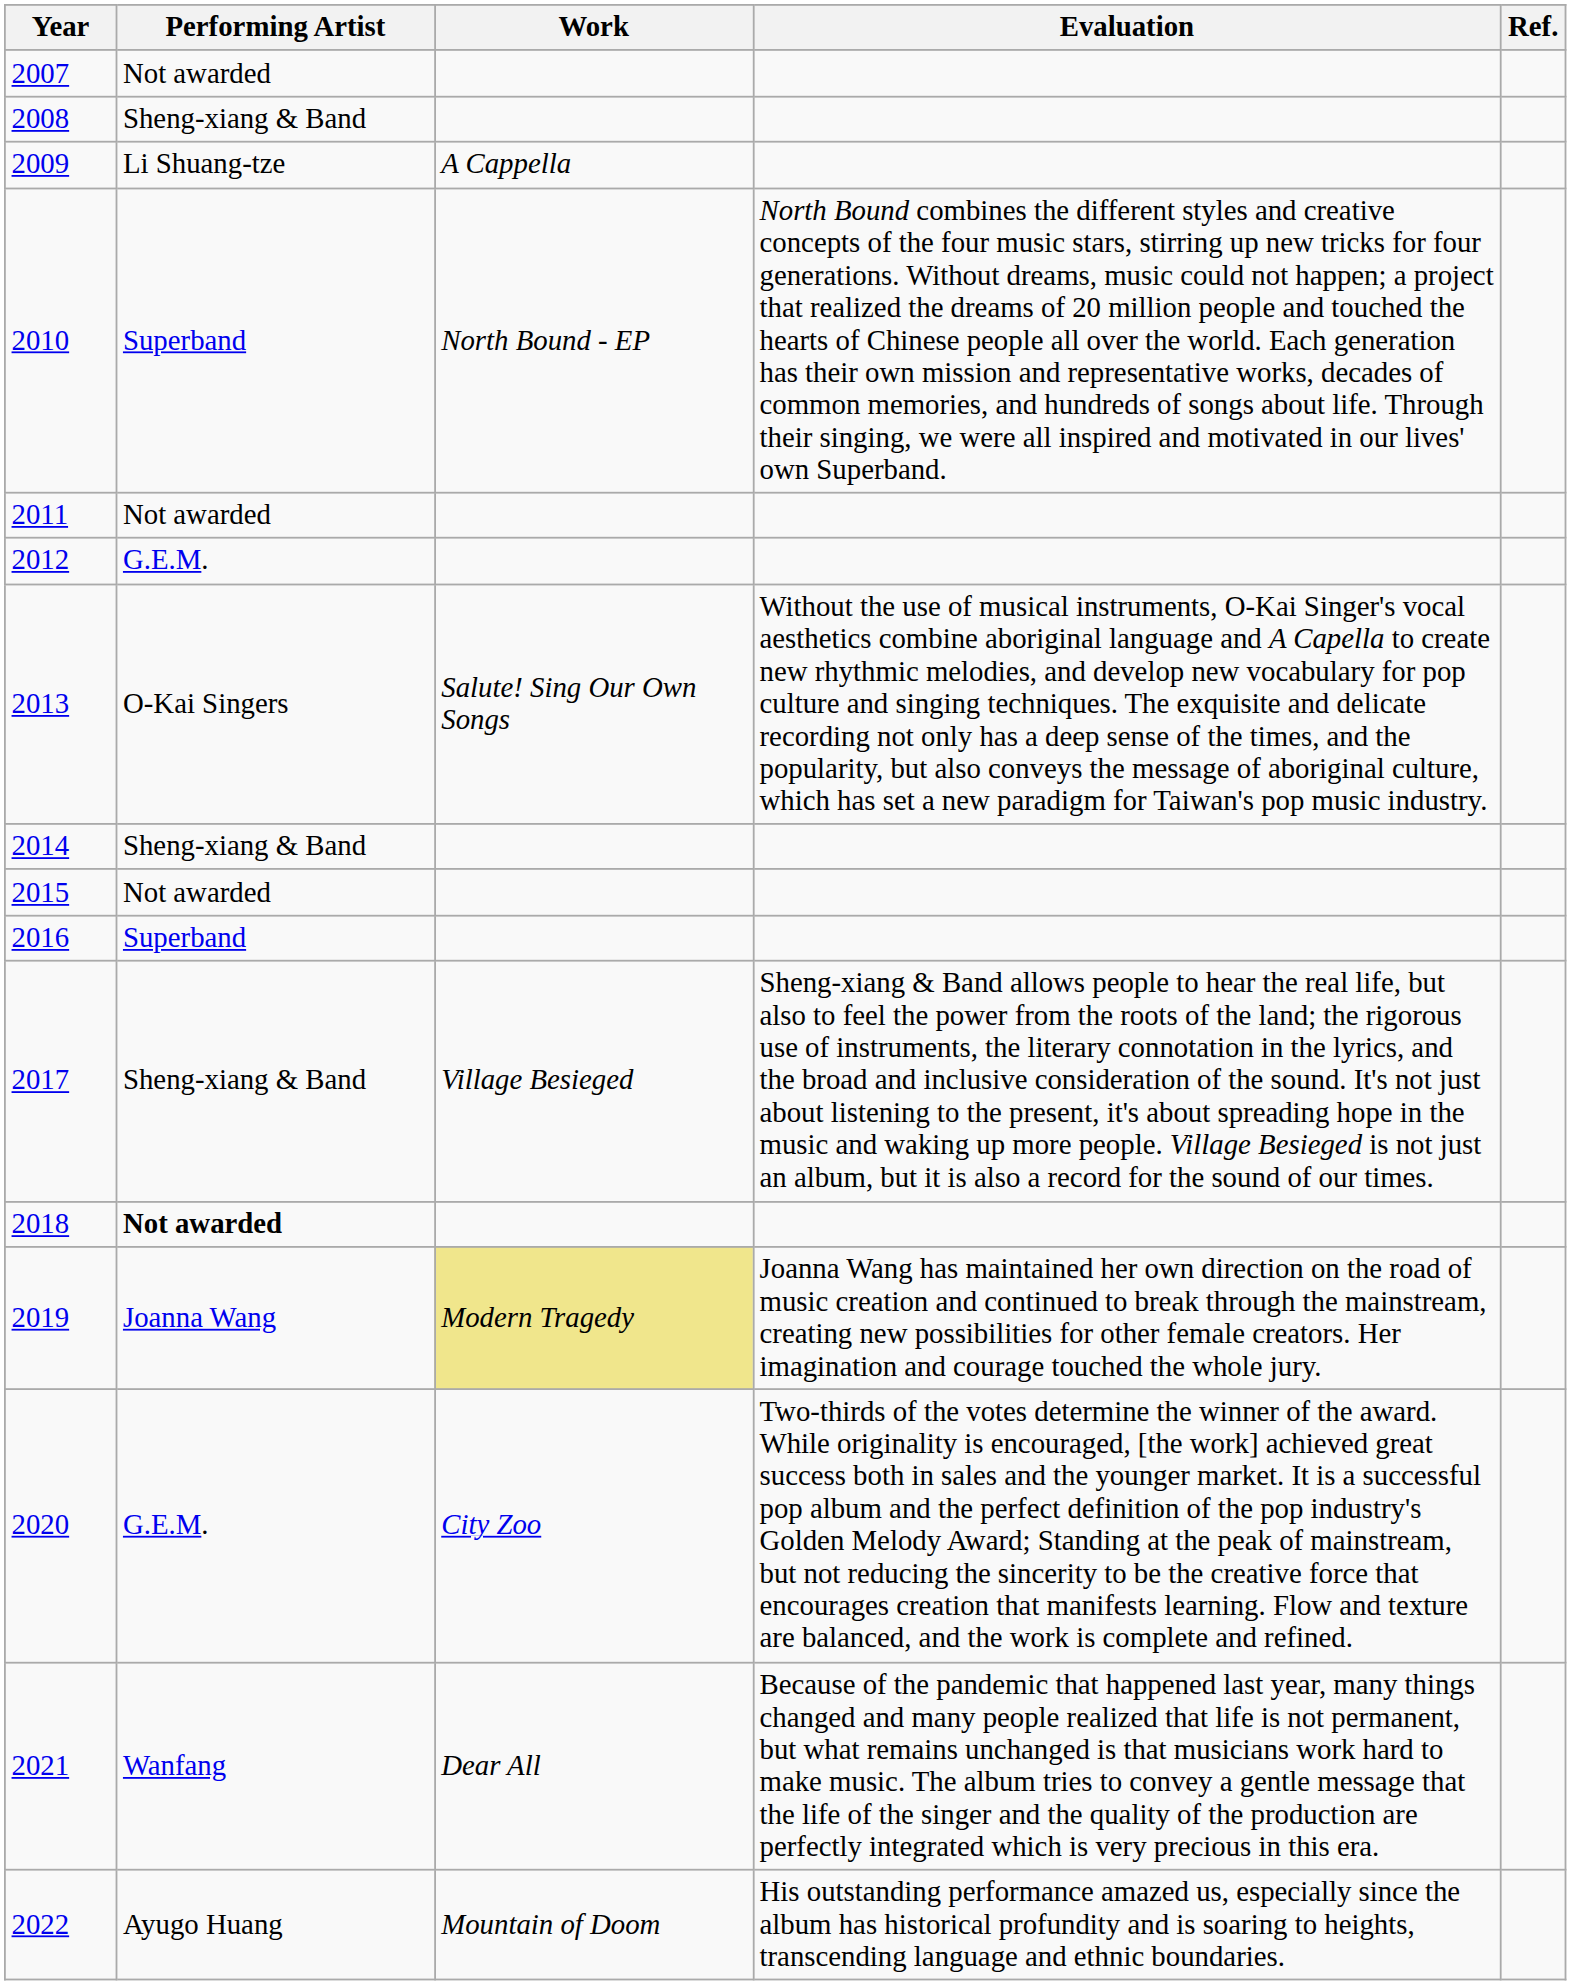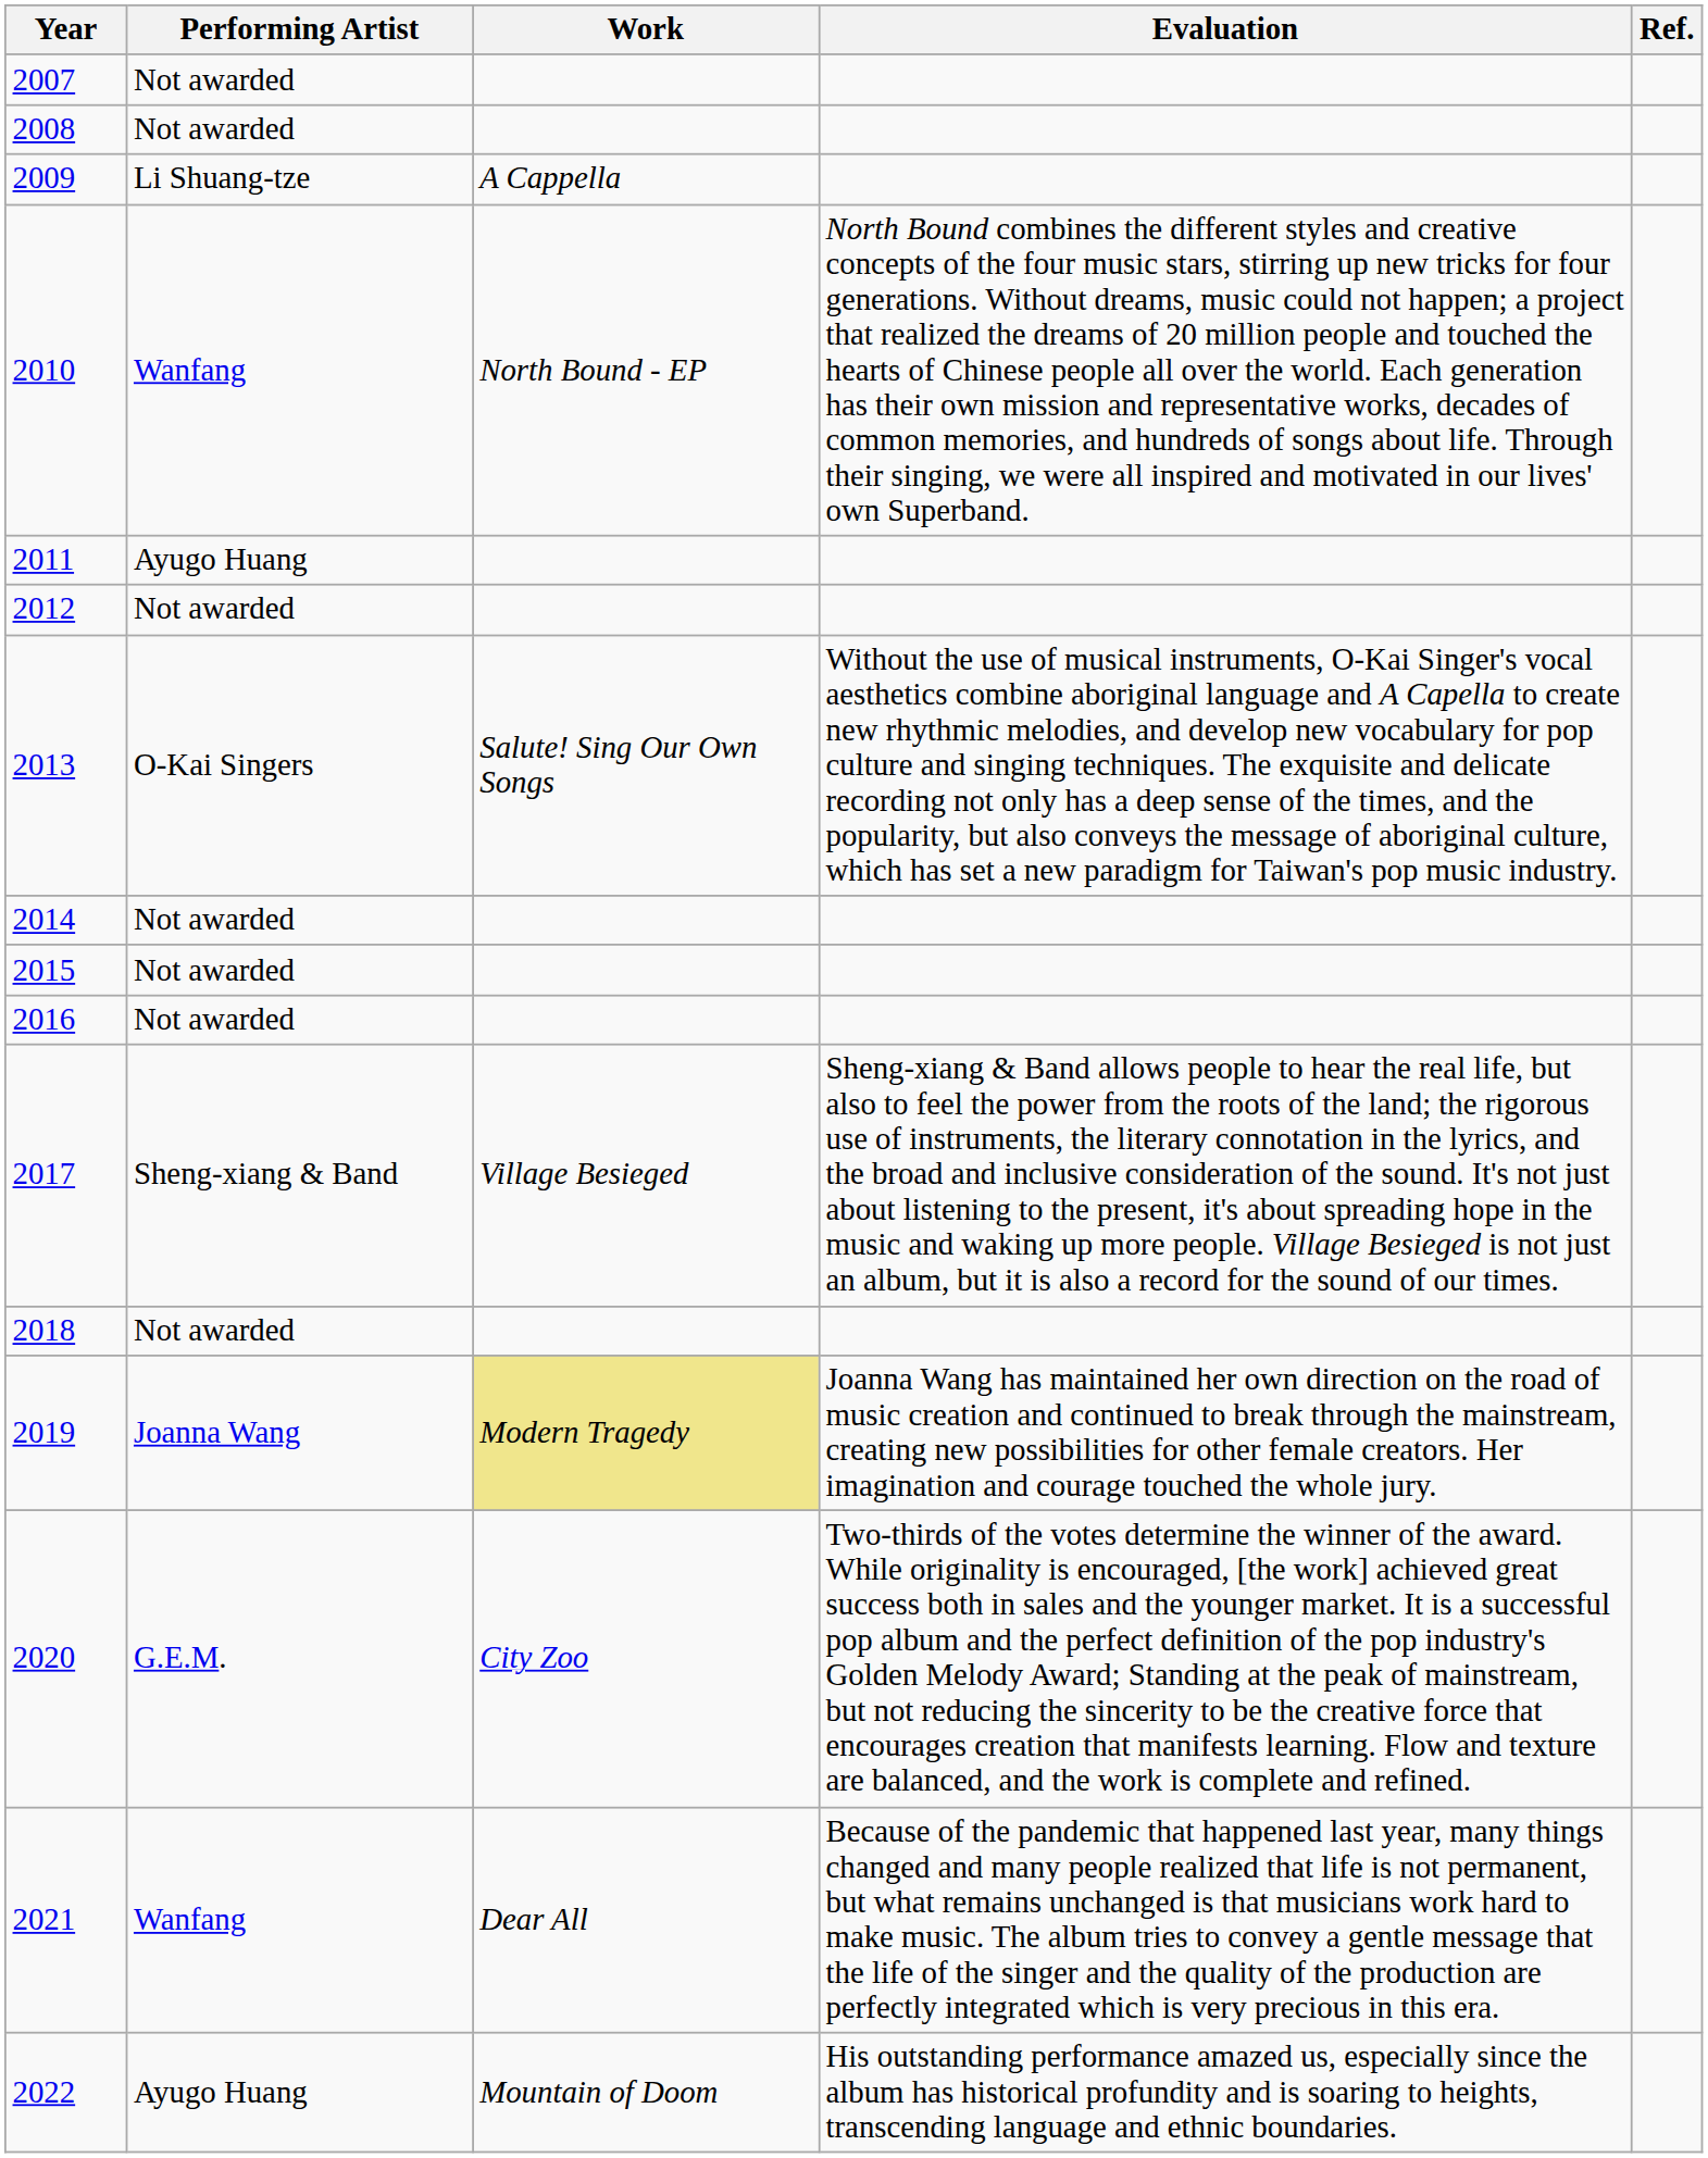2008 | Performing Artist: Sheng-xiang & Band -> Not awarded
2010 | Performing Artist: Superband -> Wanfang
2011 | Performing Artist: Not awarded -> Ayugo Huang
2012 | Performing Artist: G.E.M. -> Not awarded
2014 | Performing Artist: Sheng-xiang & Band -> Not awarded
2016 | Performing Artist: Superband -> Not awarded
2018 | Performing Artist: bold -> normal
